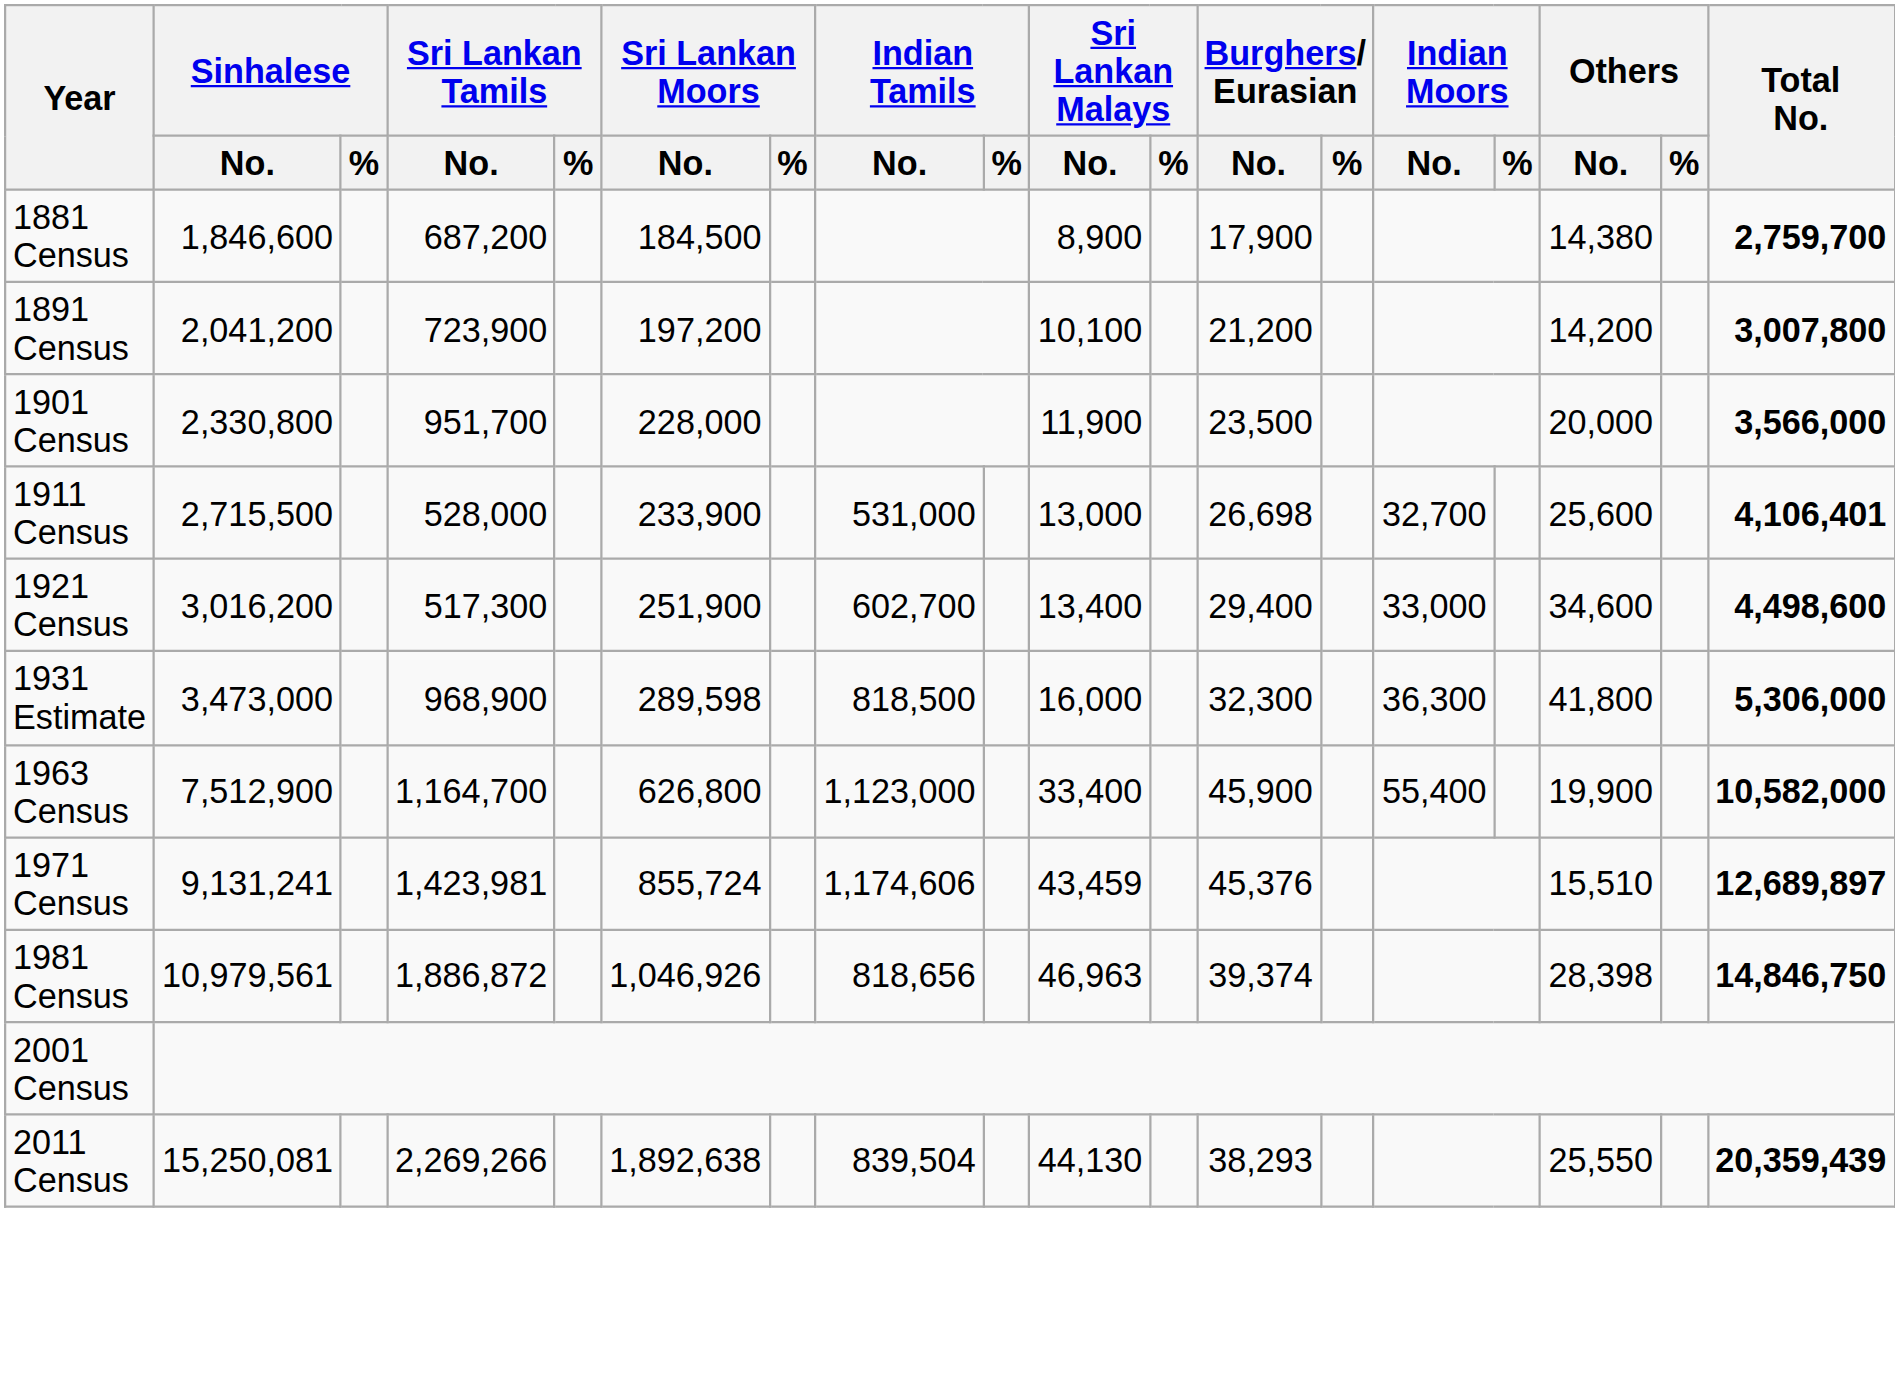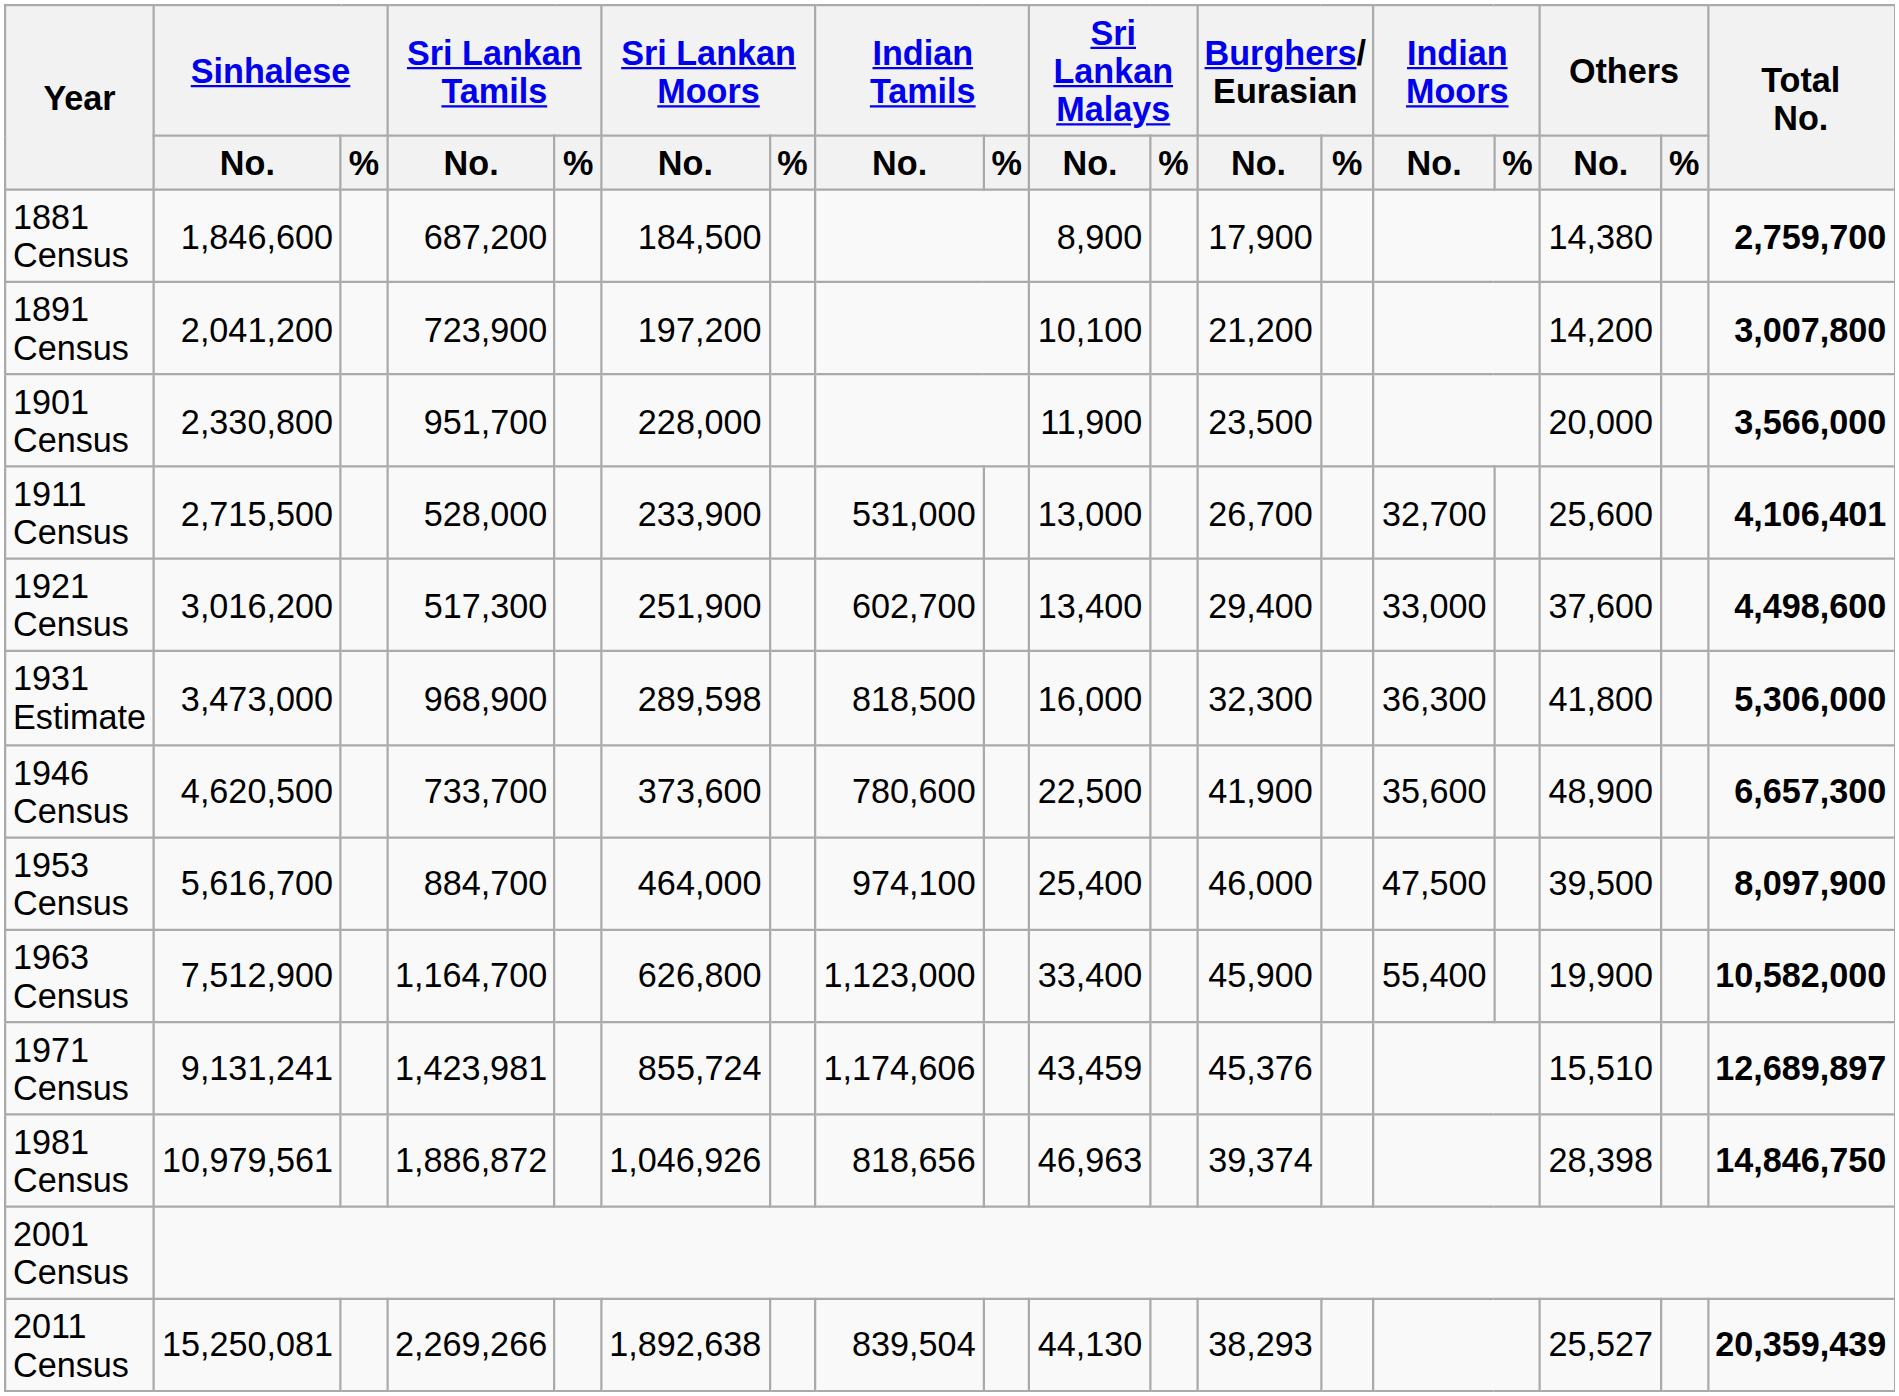1911 Census | Burghers/ Eurasian / No.: 26,698 -> 26,700
1921 Census | Others / No.: 34,600 -> 37,600
+ row: 1946 Census | 4,620,500 | 733,700 | 373,600 | 780,600 | 22,500 | 41,900 | 35,600 | 48,900 | 6,657,300
+ row: 1953 Census | 5,616,700 | 884,700 | 464,000 | 974,100 | 25,400 | 46,000 | 47,500 | 39,500 | 8,097,900
2011 Census | Others / No.: 25,550 -> 25,527
